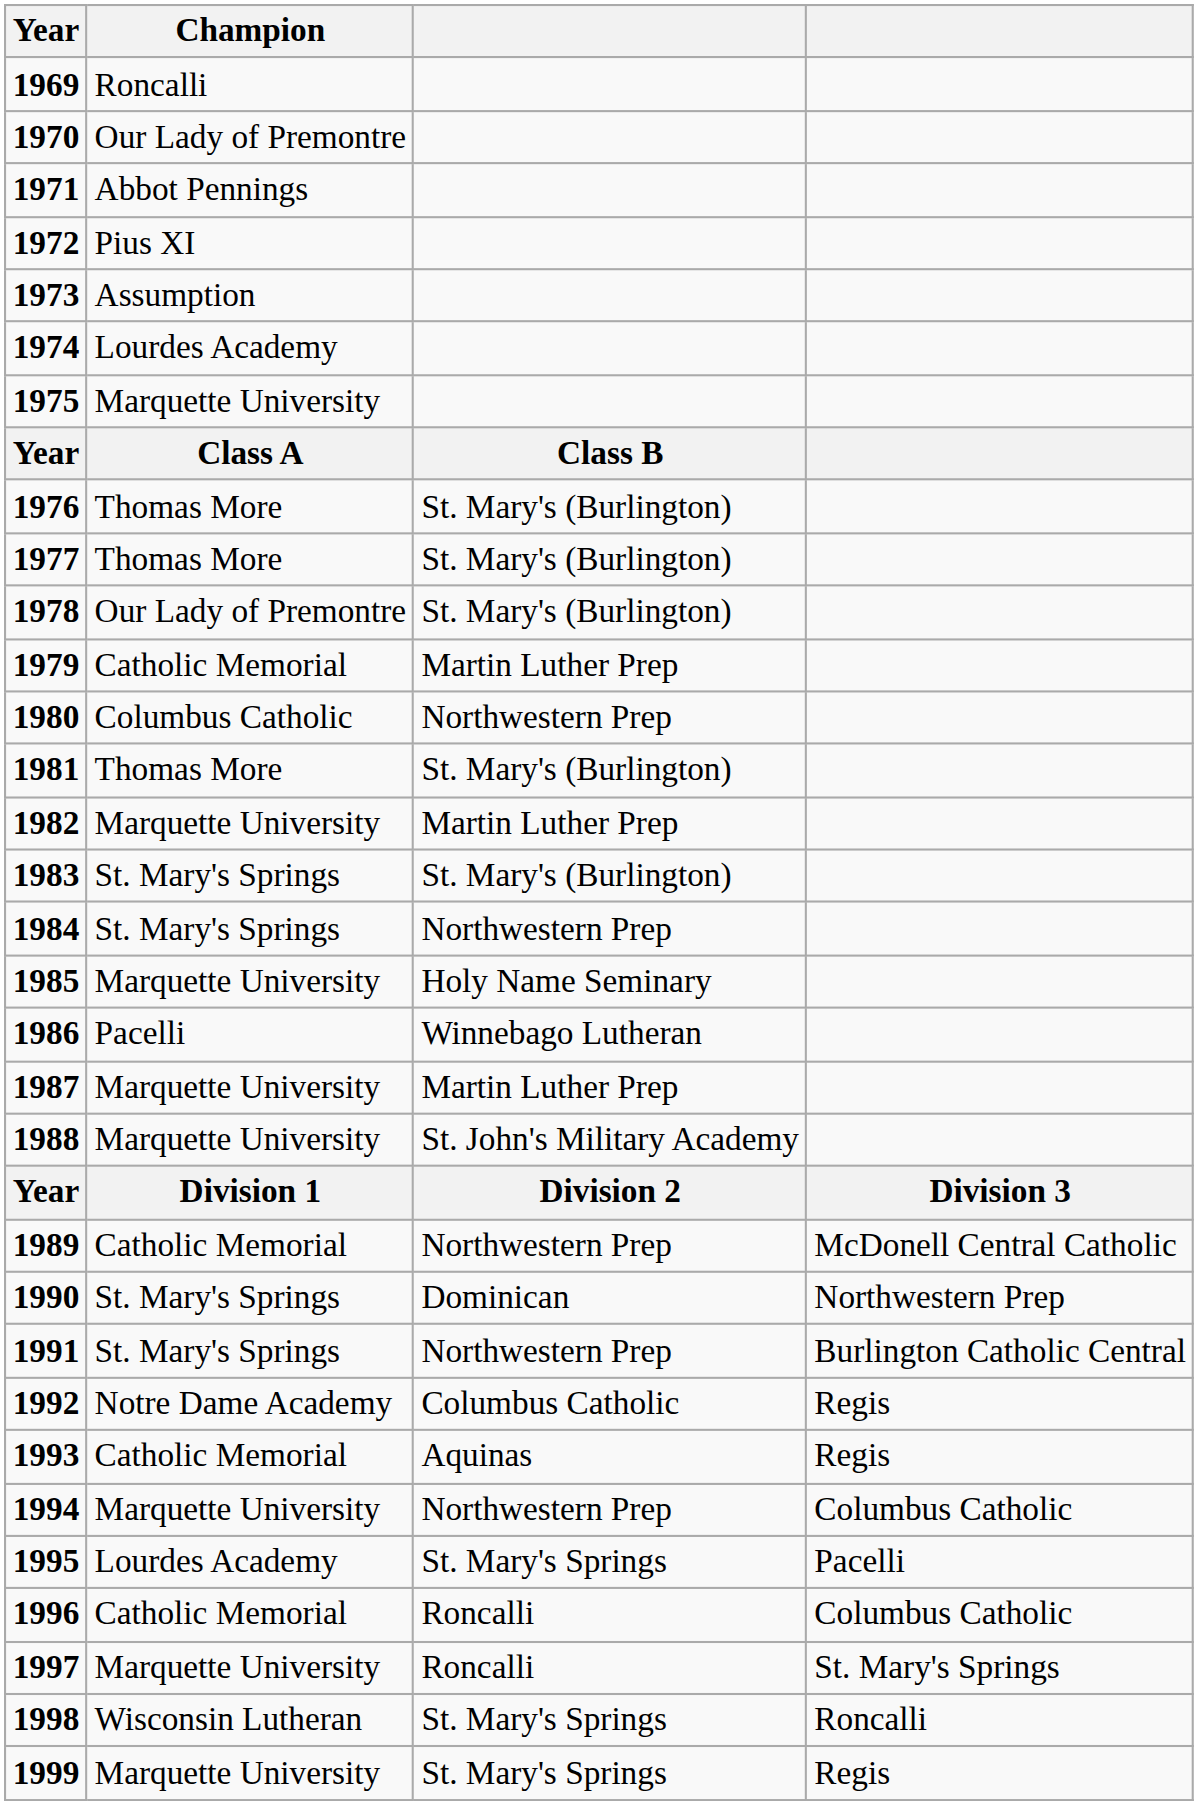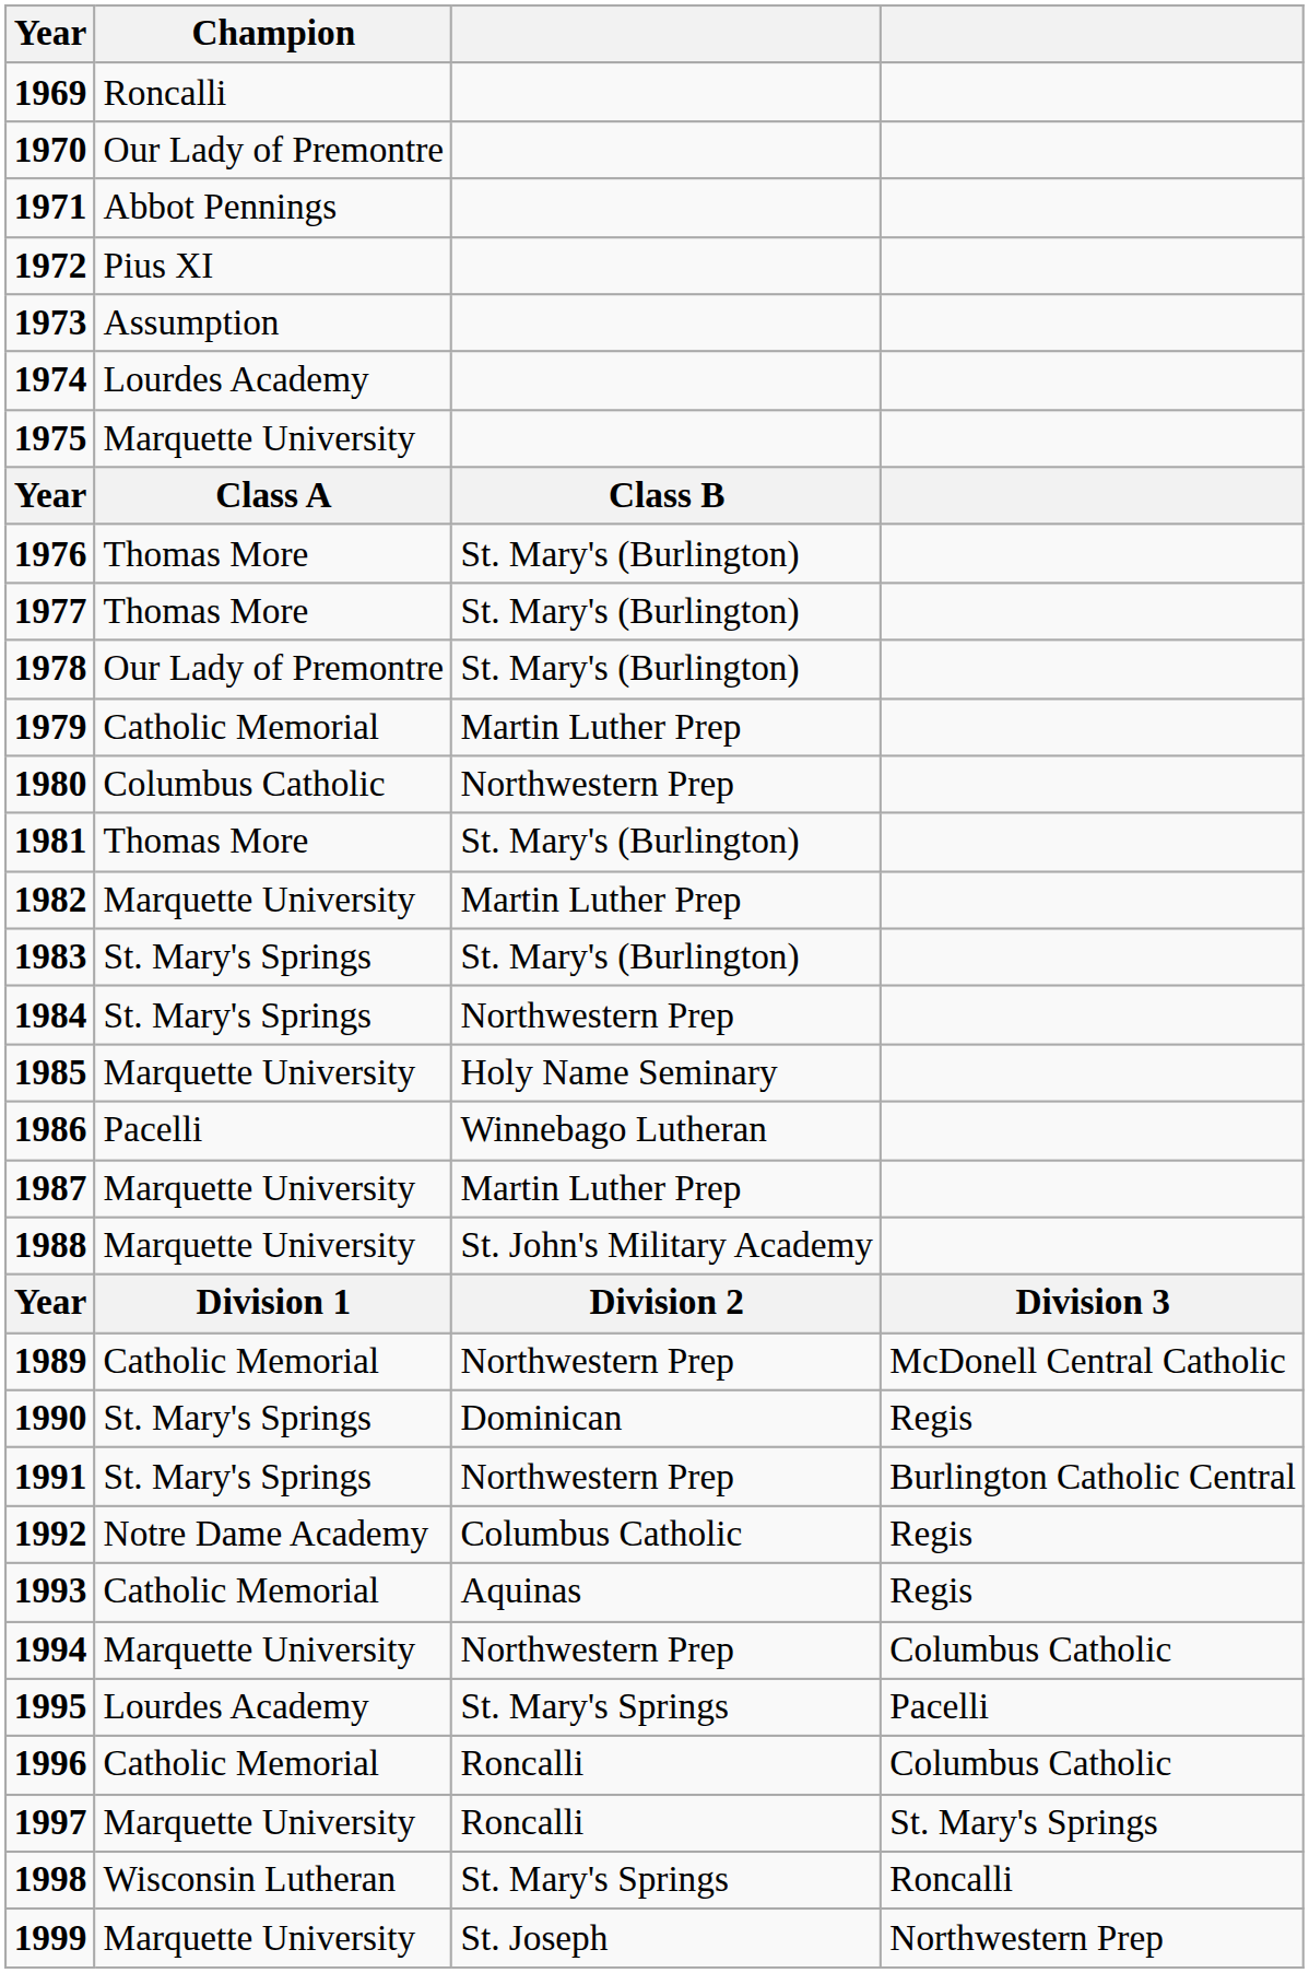1990 | column 4: Northwestern Prep -> Regis
1999 | column 3: St. Mary's Springs -> St. Joseph
1999 | column 4: Regis -> Northwestern Prep
